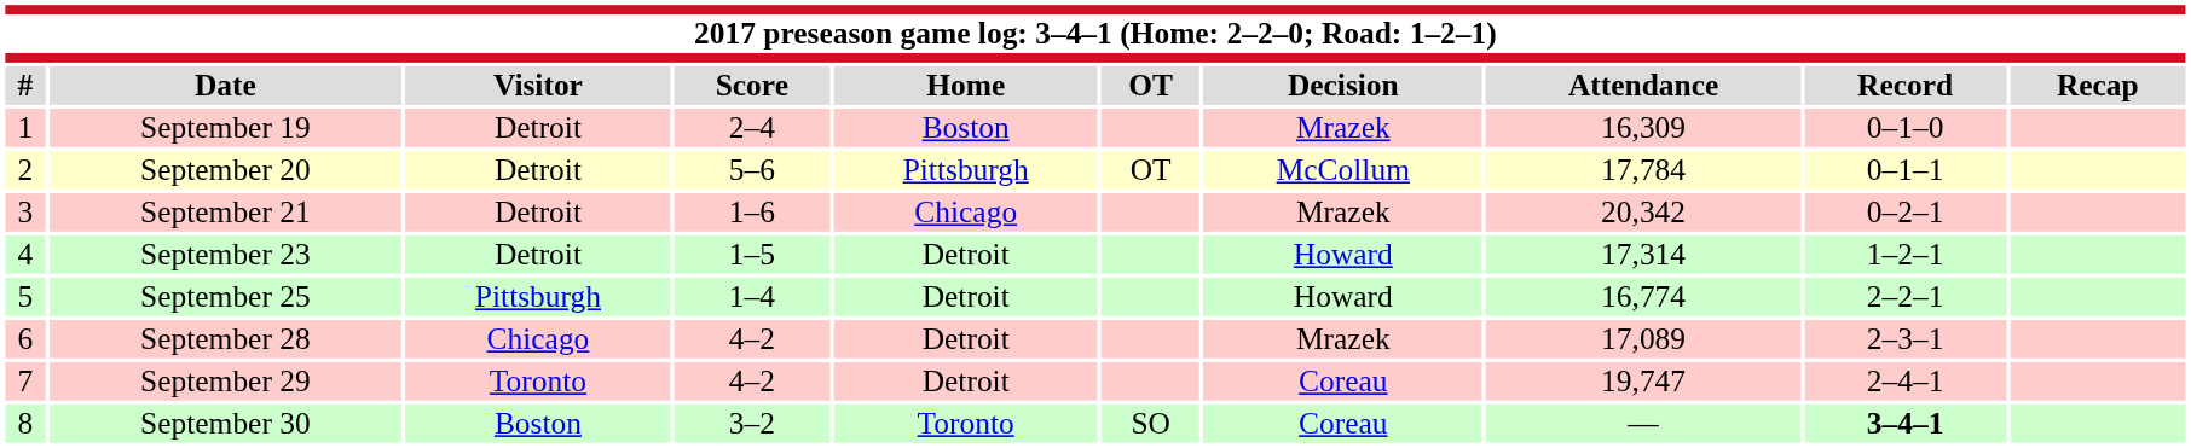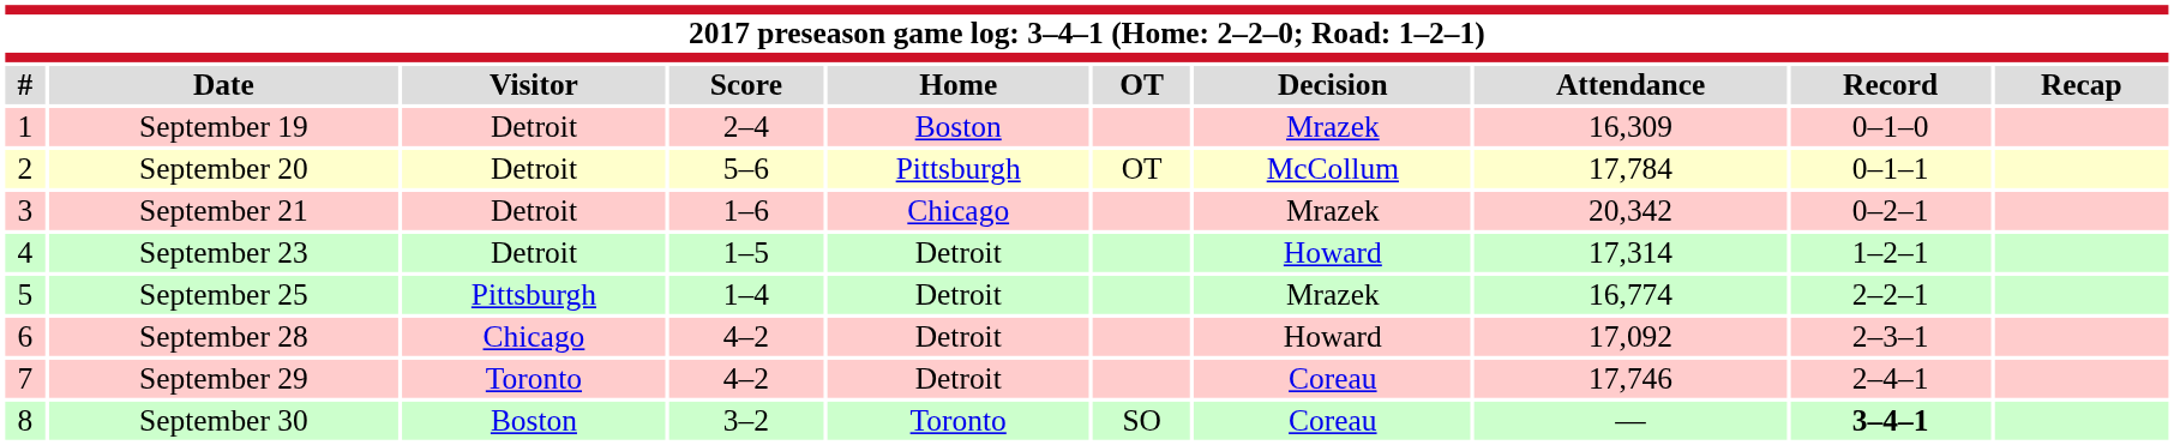September 25 | Decision: Howard -> Mrazek
September 28 | Decision: Mrazek -> Howard
September 28 | Attendance: 17,089 -> 17,092
September 29 | Attendance: 19,747 -> 17,746
